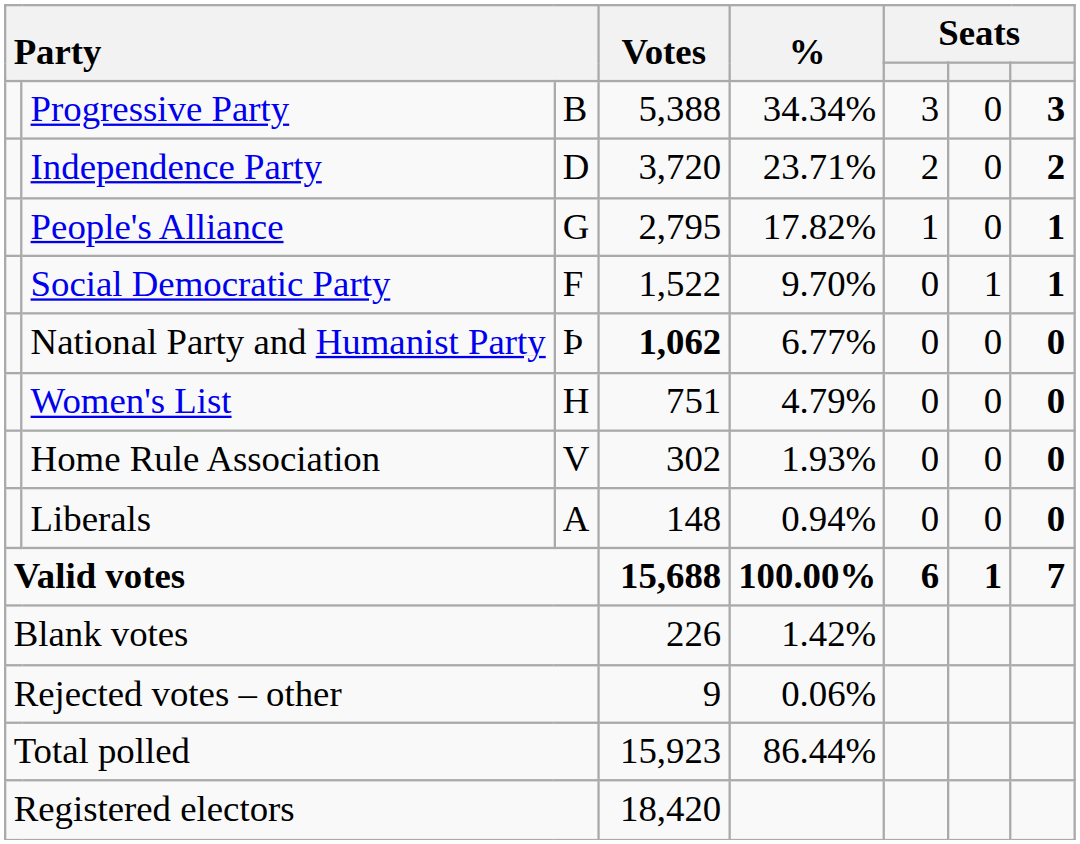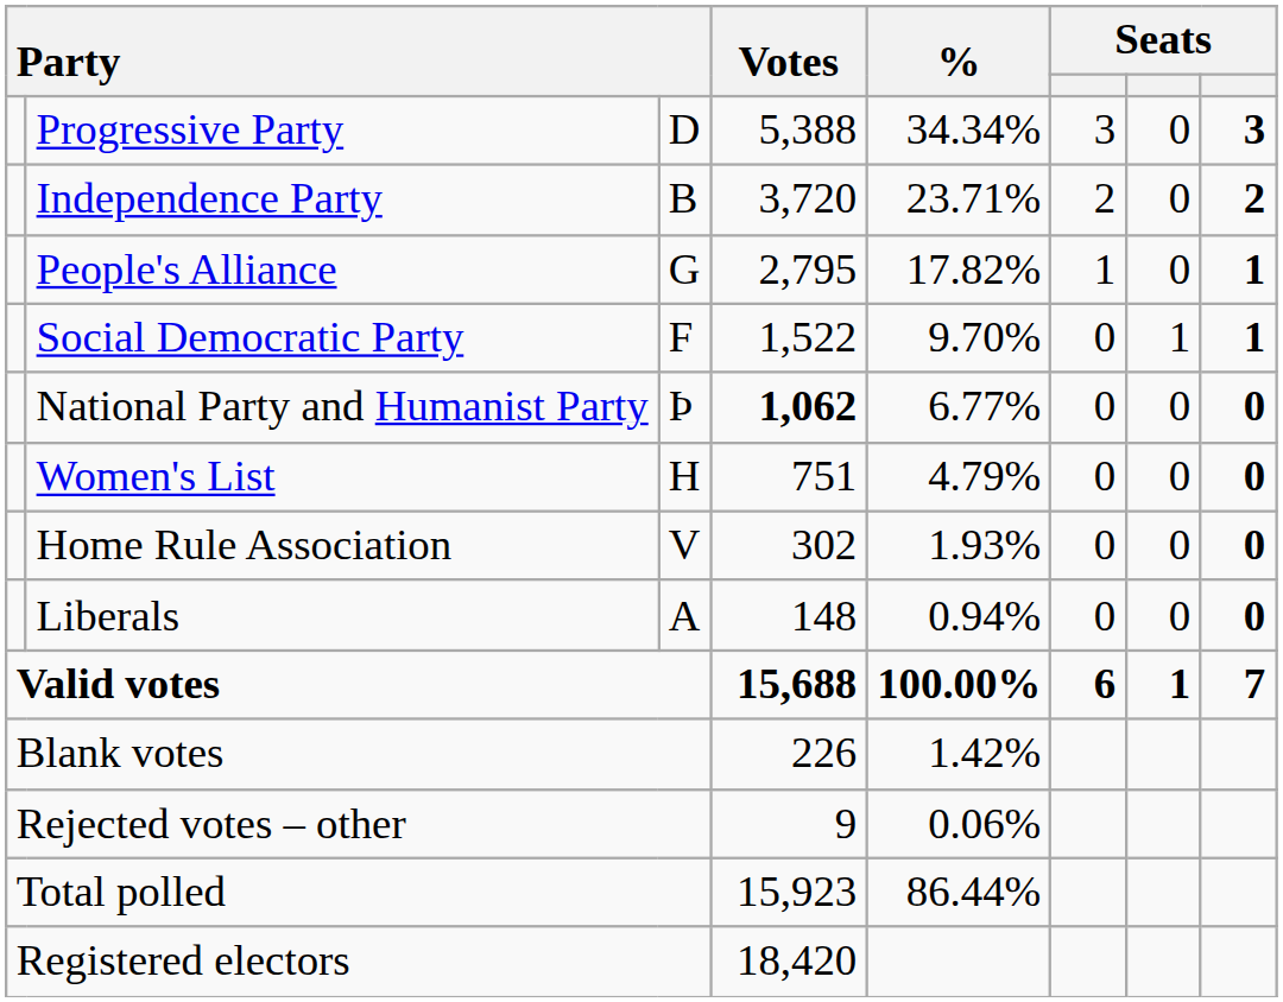Progressive Party | column 3: B -> D
Independence Party | column 3: D -> B
